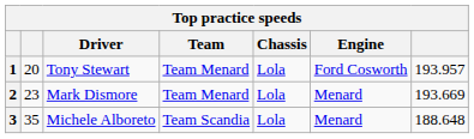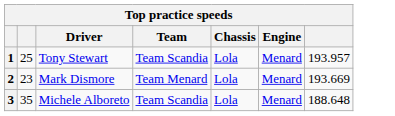1 | column 2: 20 -> 25
1 | Team: Team Menard -> Team Scandia
1 | Engine: Ford Cosworth -> Menard
